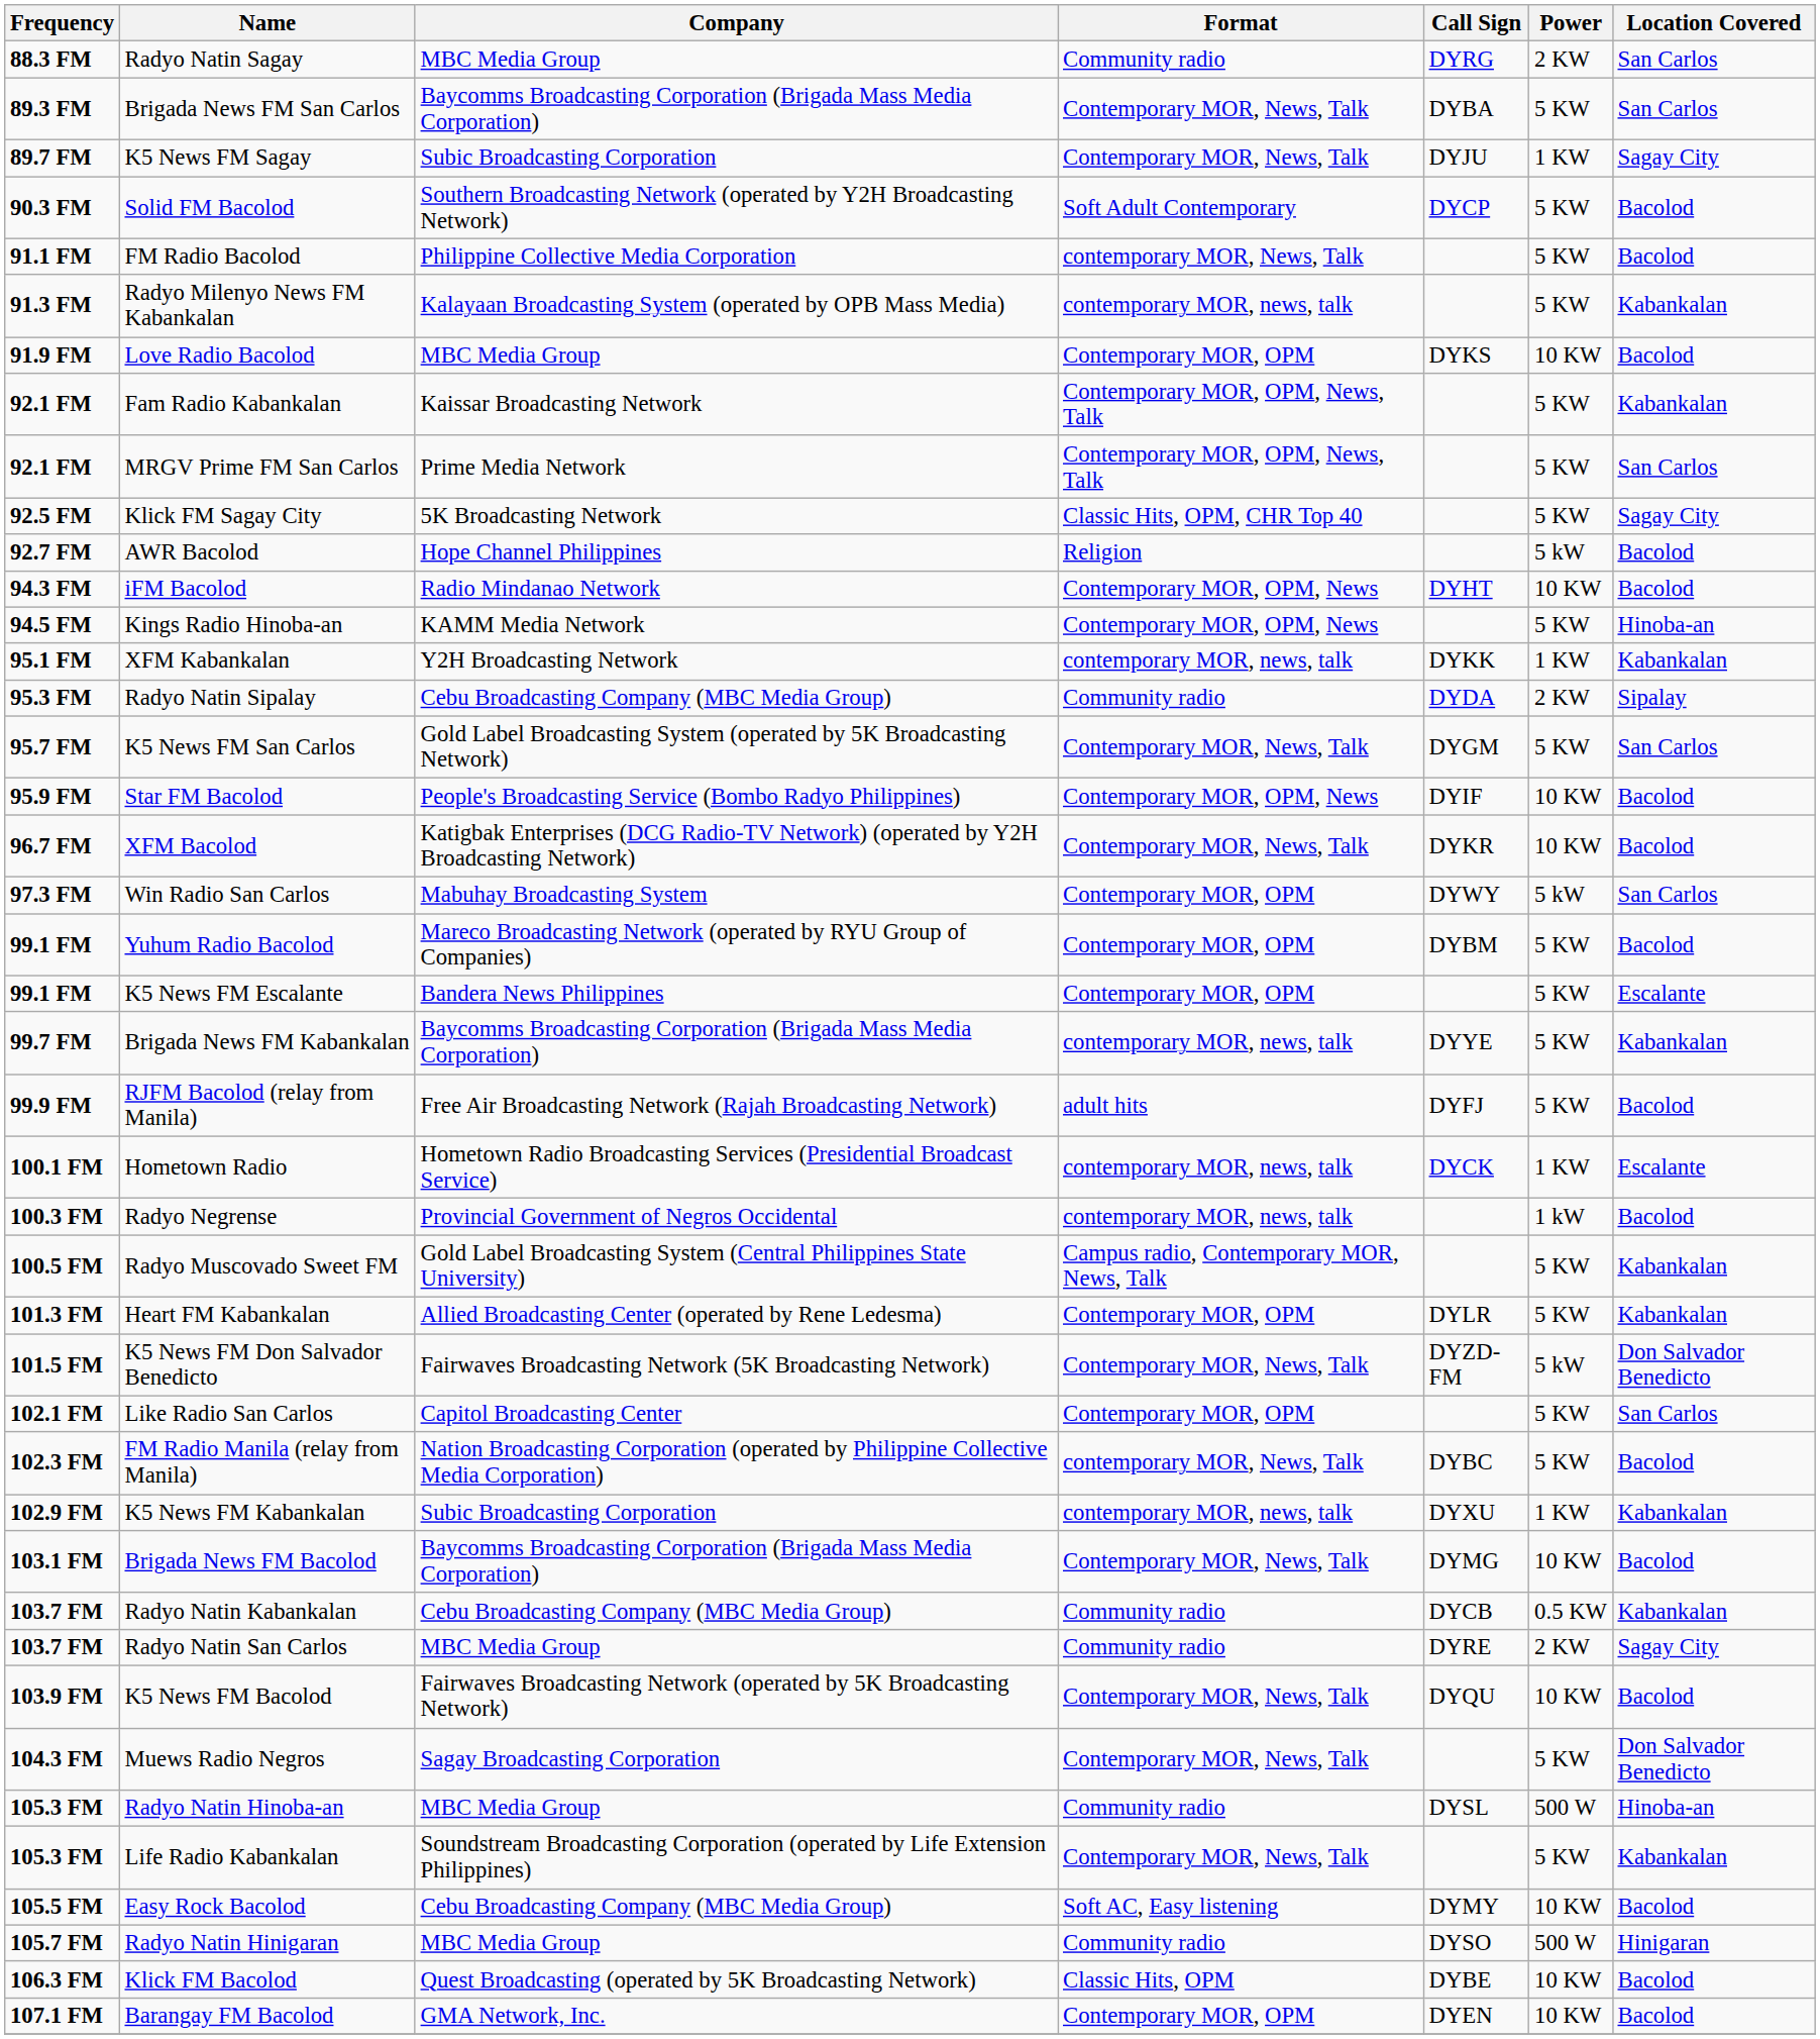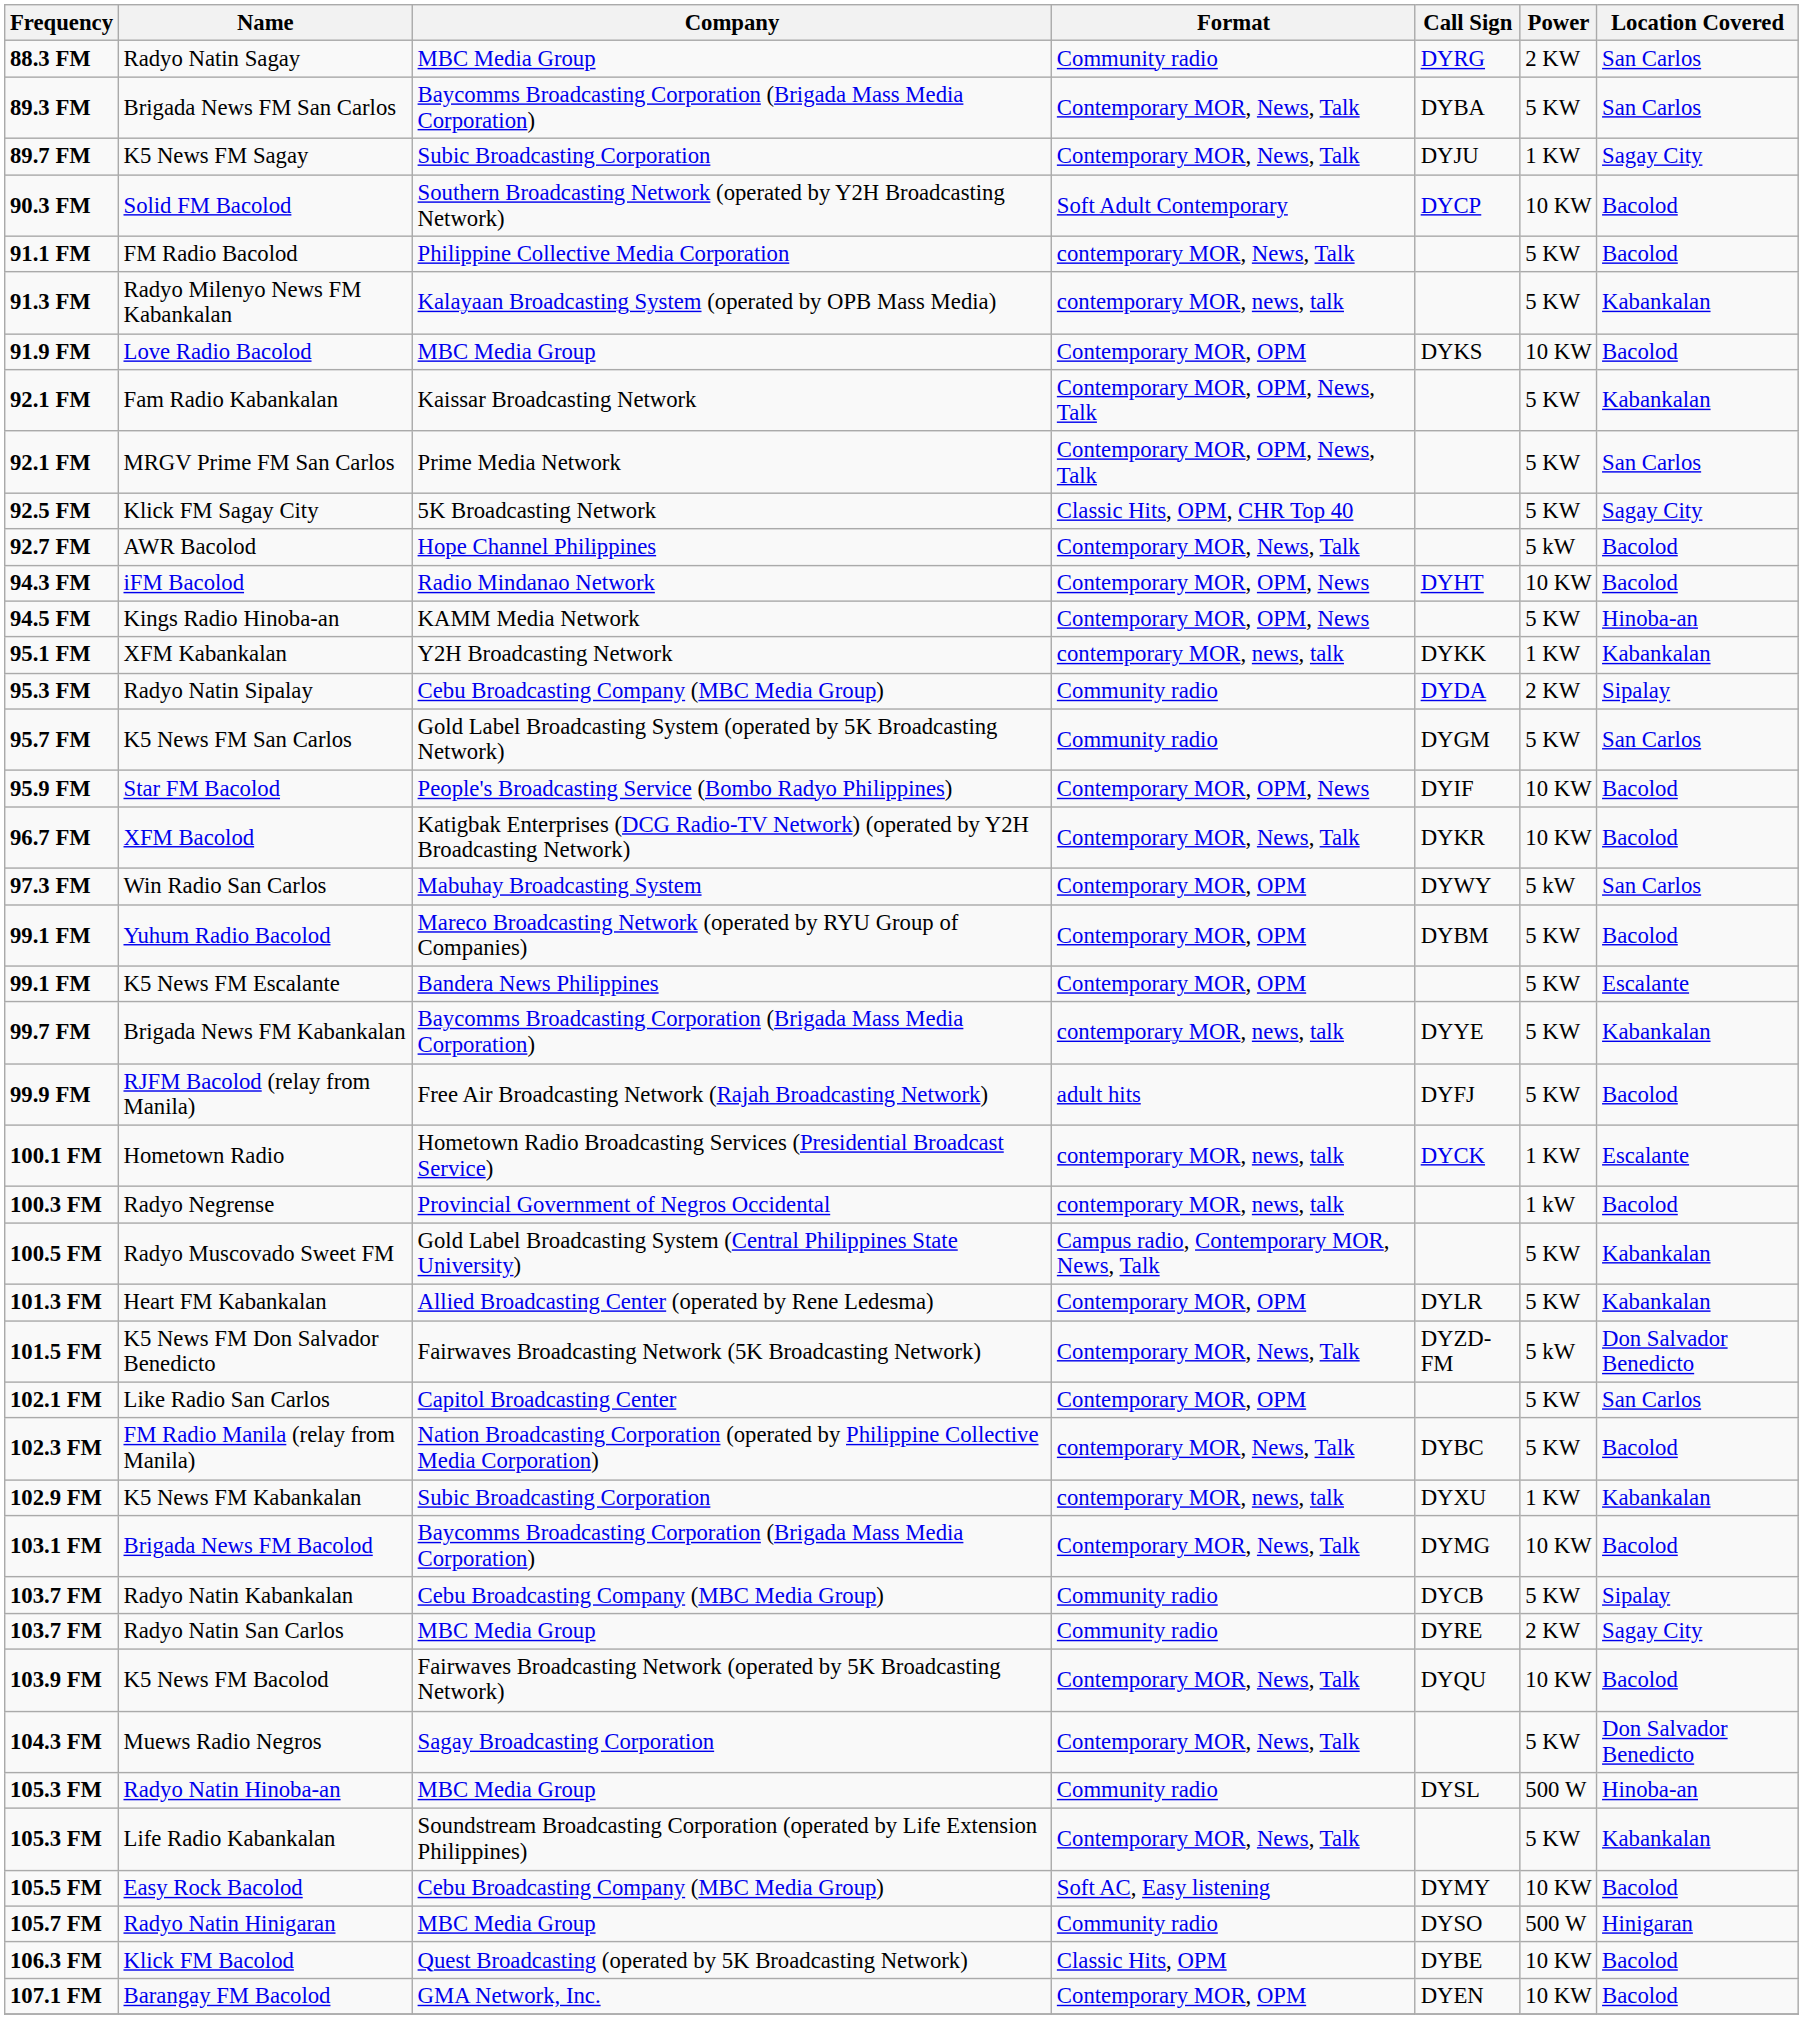Solid FM Bacolod | Power: 5 KW -> 10 KW
AWR Bacolod | Format: Religion -> Contemporary MOR, News, Talk
K5 News FM San Carlos | Format: Contemporary MOR, News, Talk -> Community radio
Radyo Natin Kabankalan | Power: 0.5 KW -> 5 KW
Radyo Natin Kabankalan | Location Covered: Kabankalan -> Sipalay
